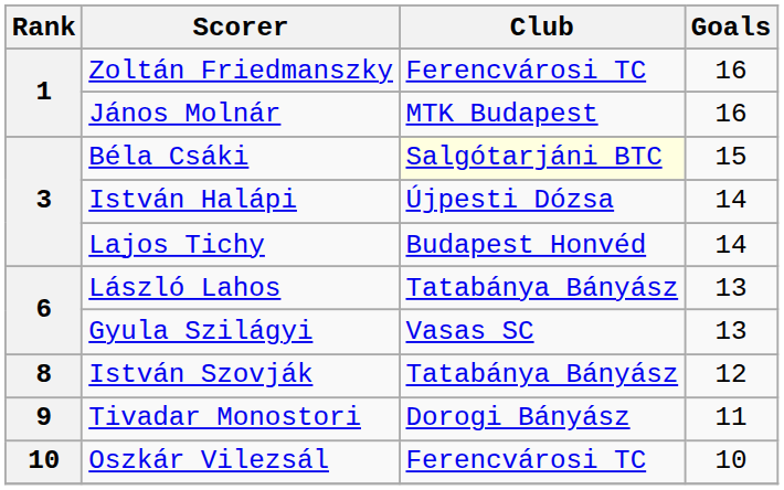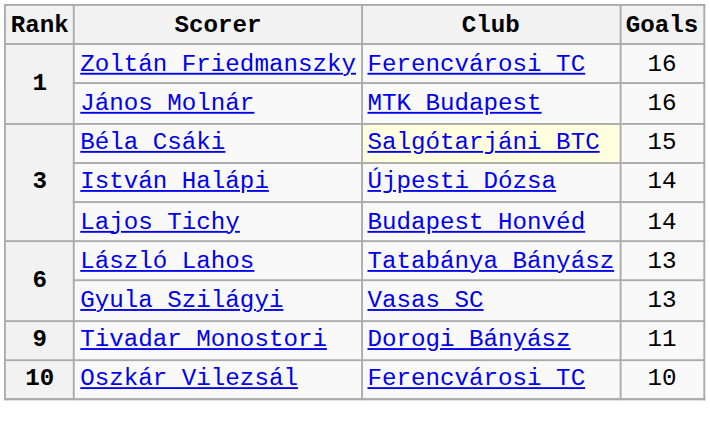- row: 8 | István Szovják | Tatabánya Bányász | 12
